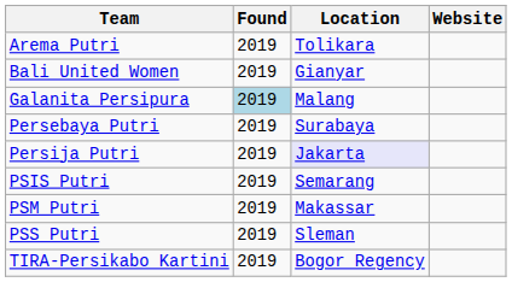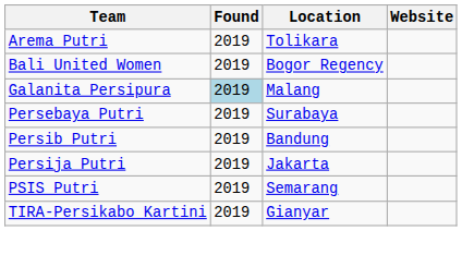Bali United Women | Location: Gianyar -> Bogor Regency
+ row: Persib Putri | 2019 | Bandung
Persija Putri | Location: lavender background -> no background
- row: PSM Putri | 2019 | Makassar
- row: PSS Putri | 2019 | Sleman
TIRA-Persikabo Kartini | Location: Bogor Regency -> Gianyar
